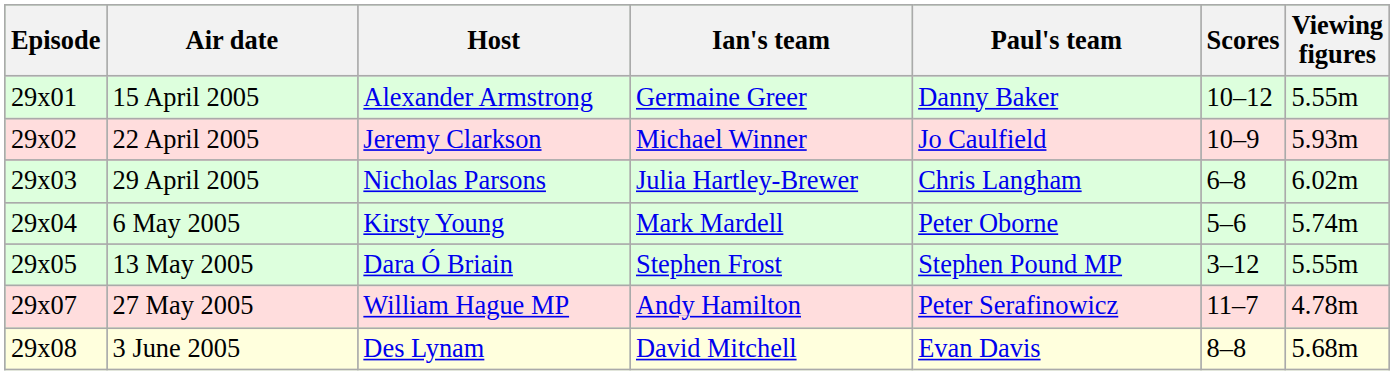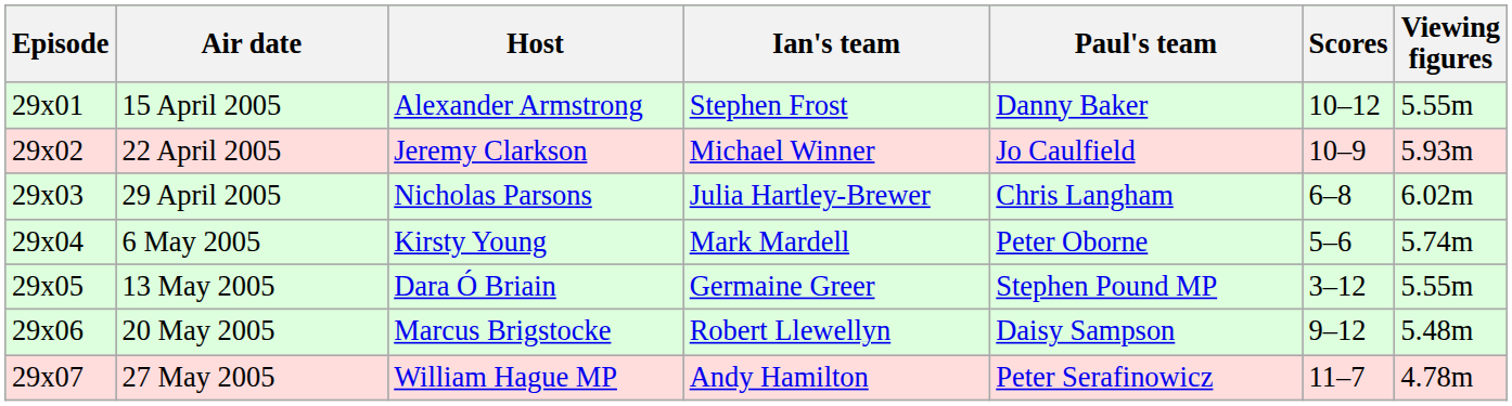15 April 2005 | Ian's team: Germaine Greer -> Stephen Frost
13 May 2005 | Ian's team: Stephen Frost -> Germaine Greer
+ row: 29x06 | 20 May 2005 | Marcus Brigstocke | Robert Llewellyn | Daisy Sampson | 9–12 | 5.48m
- row: 29x08 | 3 June 2005 | Des Lynam | David Mitchell | Evan Davis | 8–8 | 5.68m
